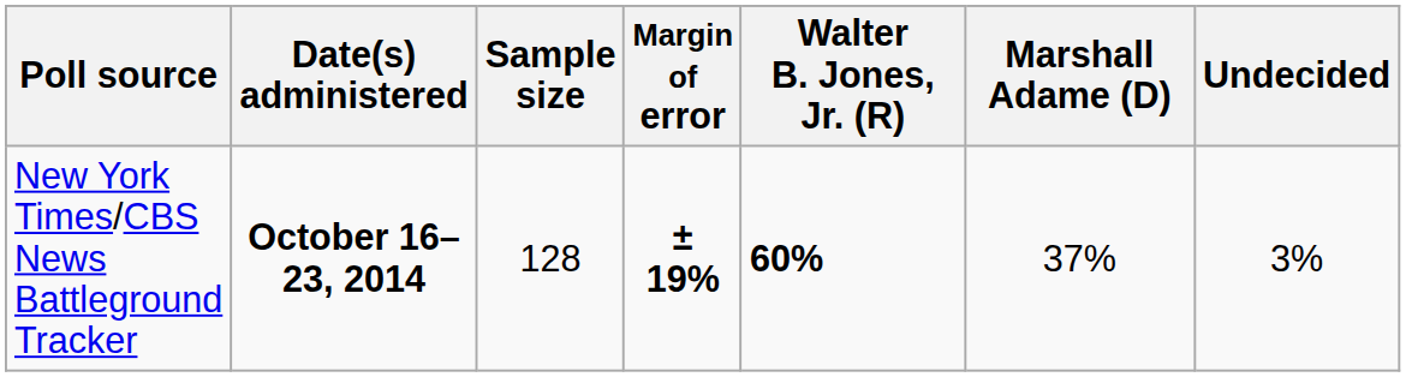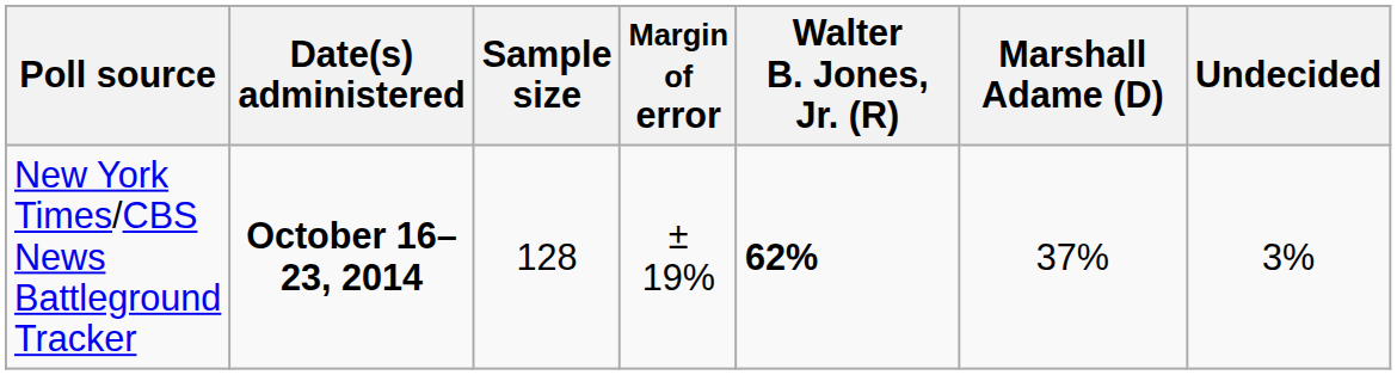New York Times/CBS News Battleground Tracker | Margin of error: bold -> normal
New York Times/CBS News Battleground Tracker | Walter B. Jones, Jr. (R): 60% -> 62%
